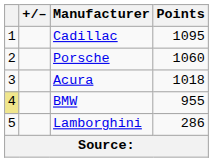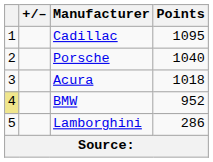Porsche | Points: 1060 -> 1040
BMW | Points: 955 -> 952
